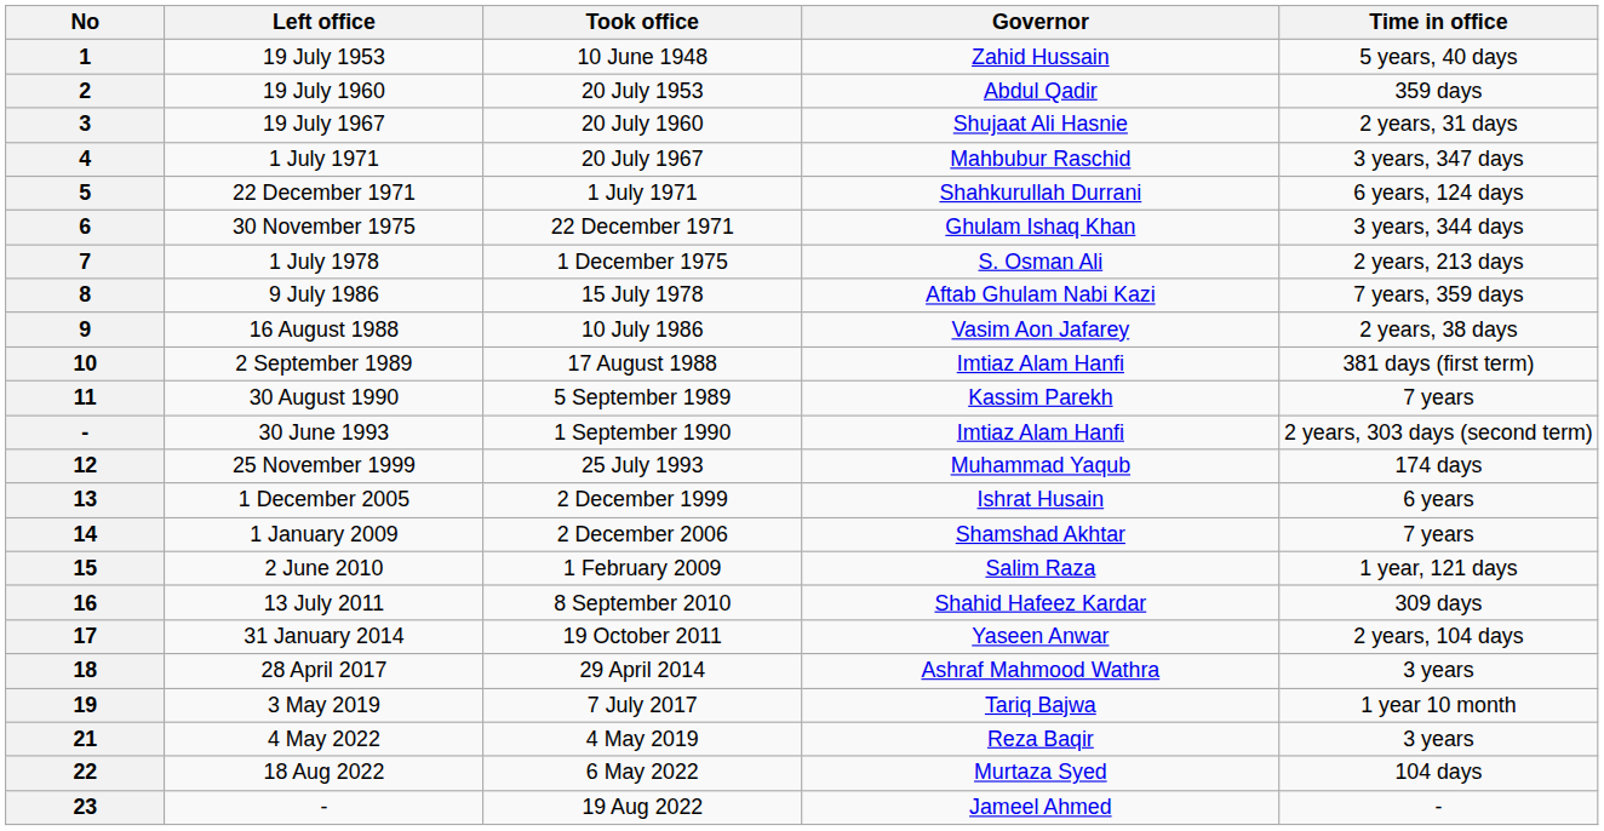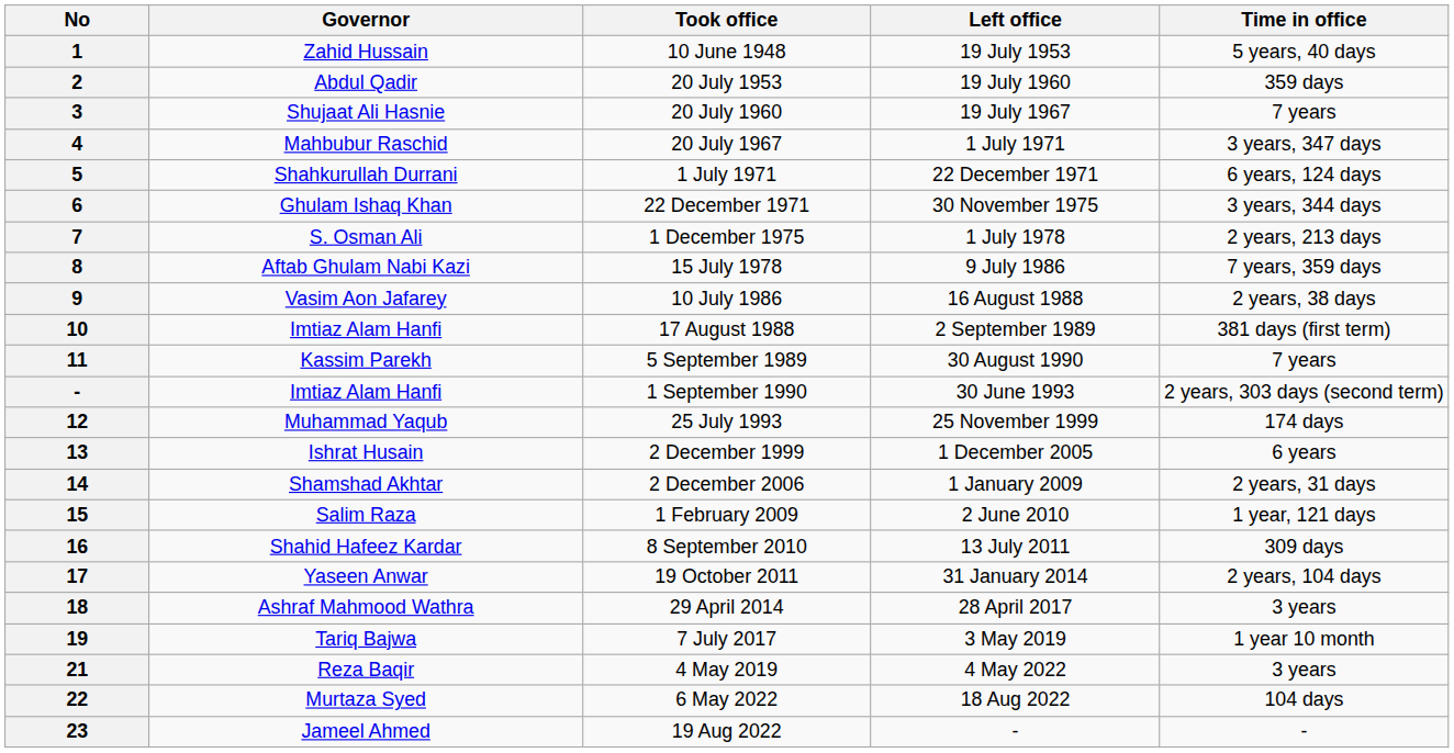columns swapped: Governor <-> Left office
3 | Time in office: 2 years, 31 days -> 7 years
14 | Time in office: 7 years -> 2 years, 31 days
